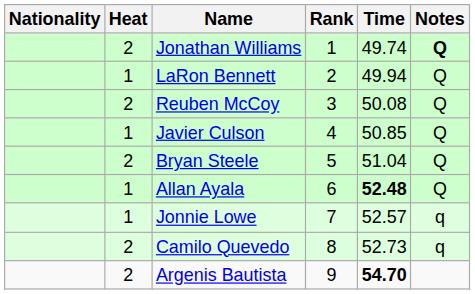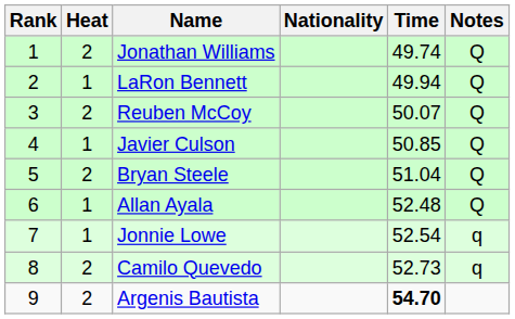columns swapped: Rank <-> Nationality
Jonathan Williams | Notes: bold -> normal
Reuben McCoy | Time: 50.08 -> 50.07
Allan Ayala | Time: bold -> normal
Jonnie Lowe | Time: 52.57 -> 52.54
